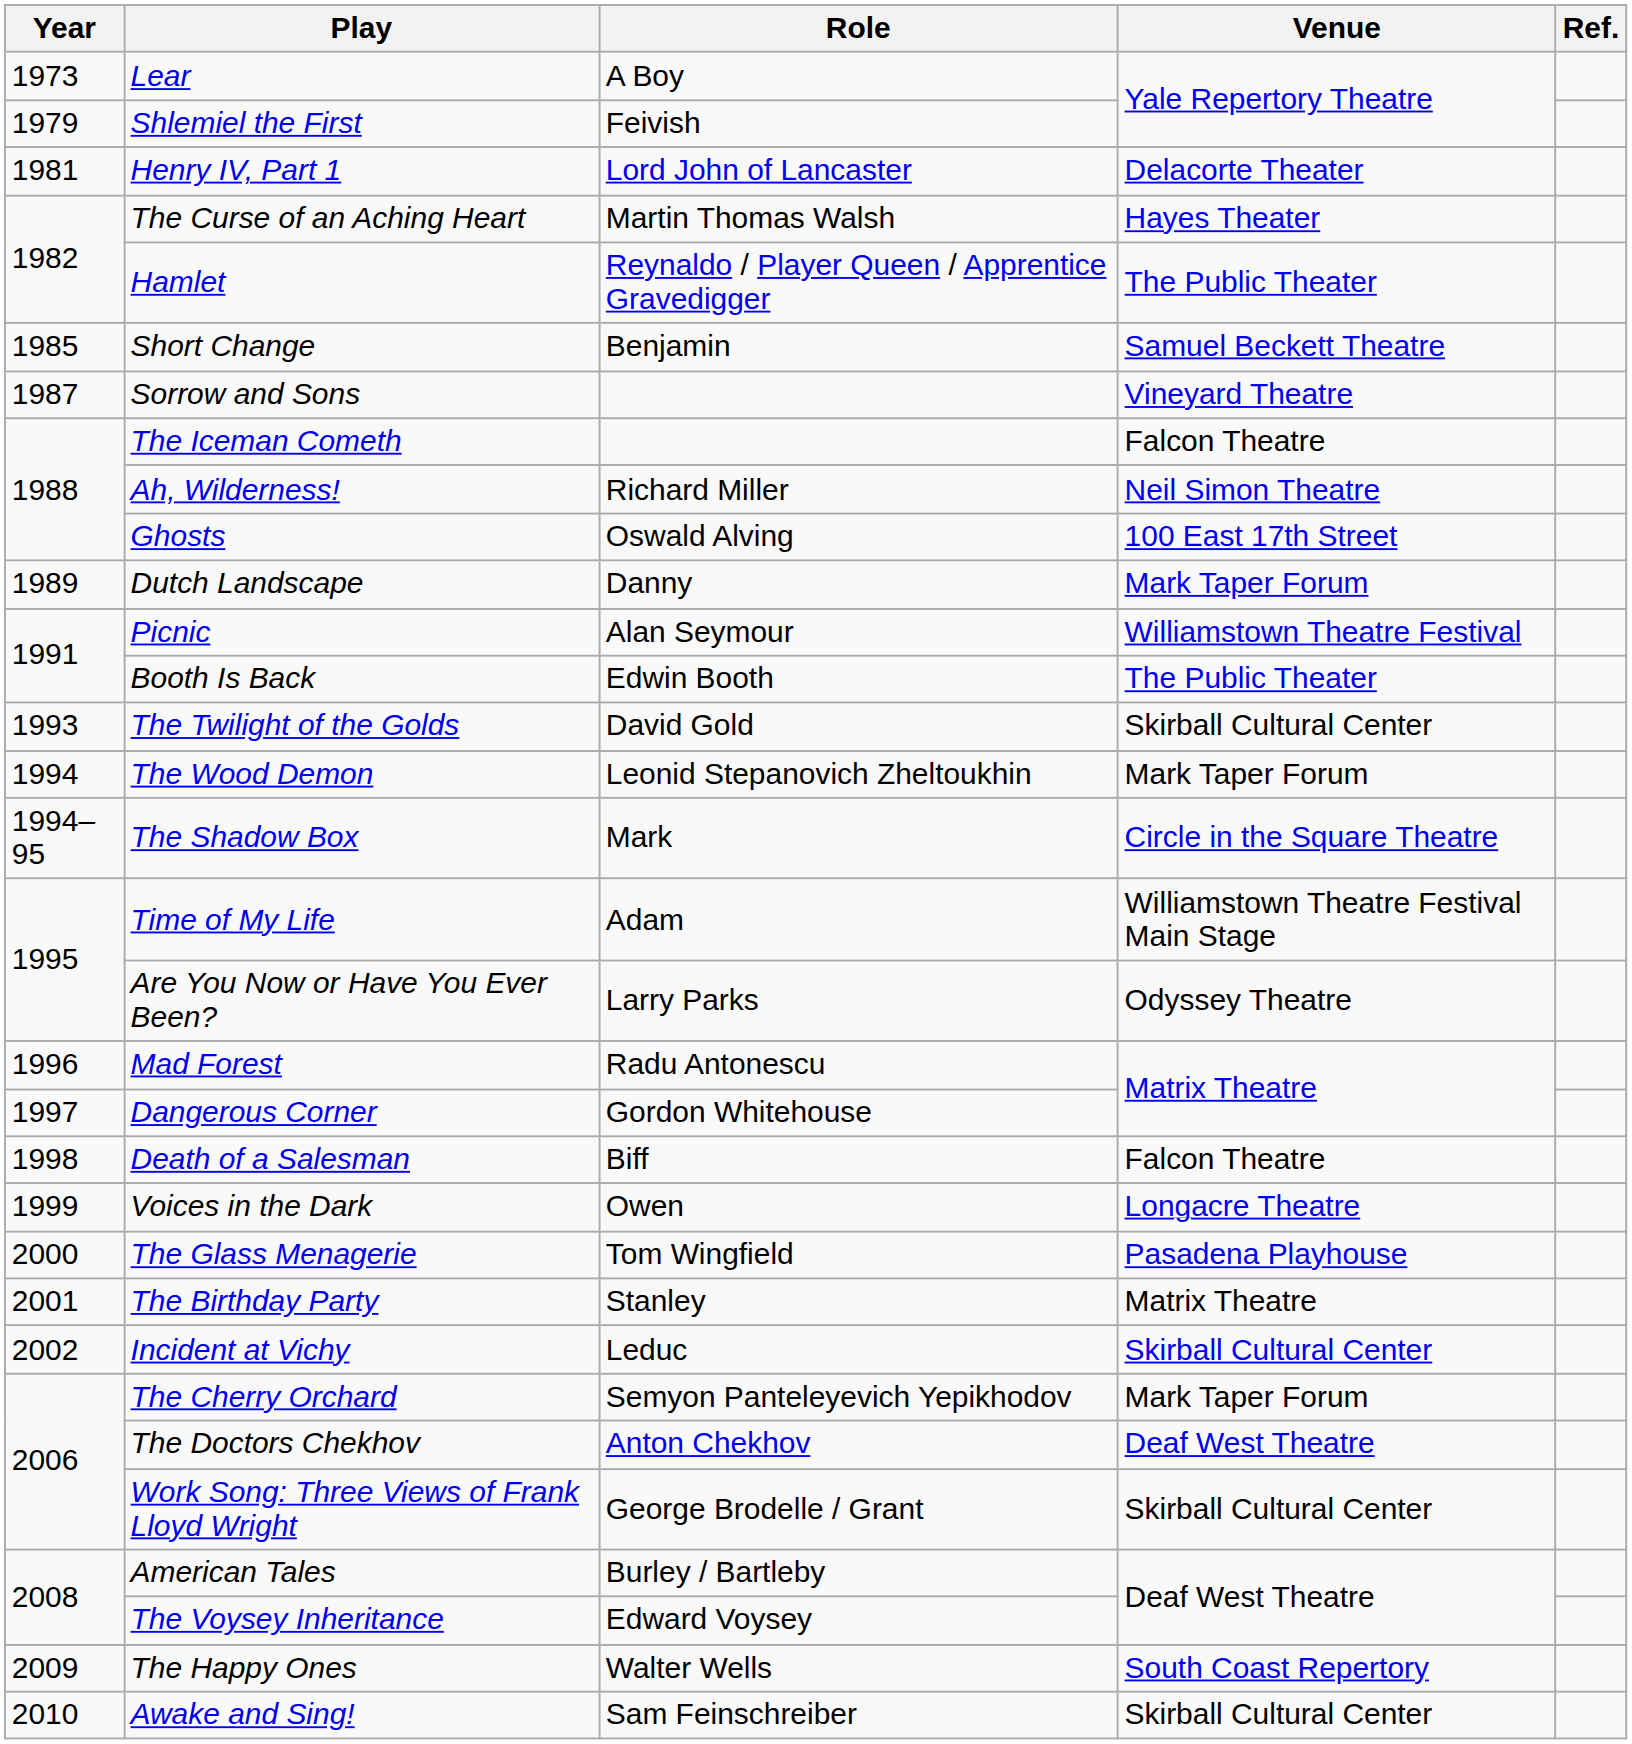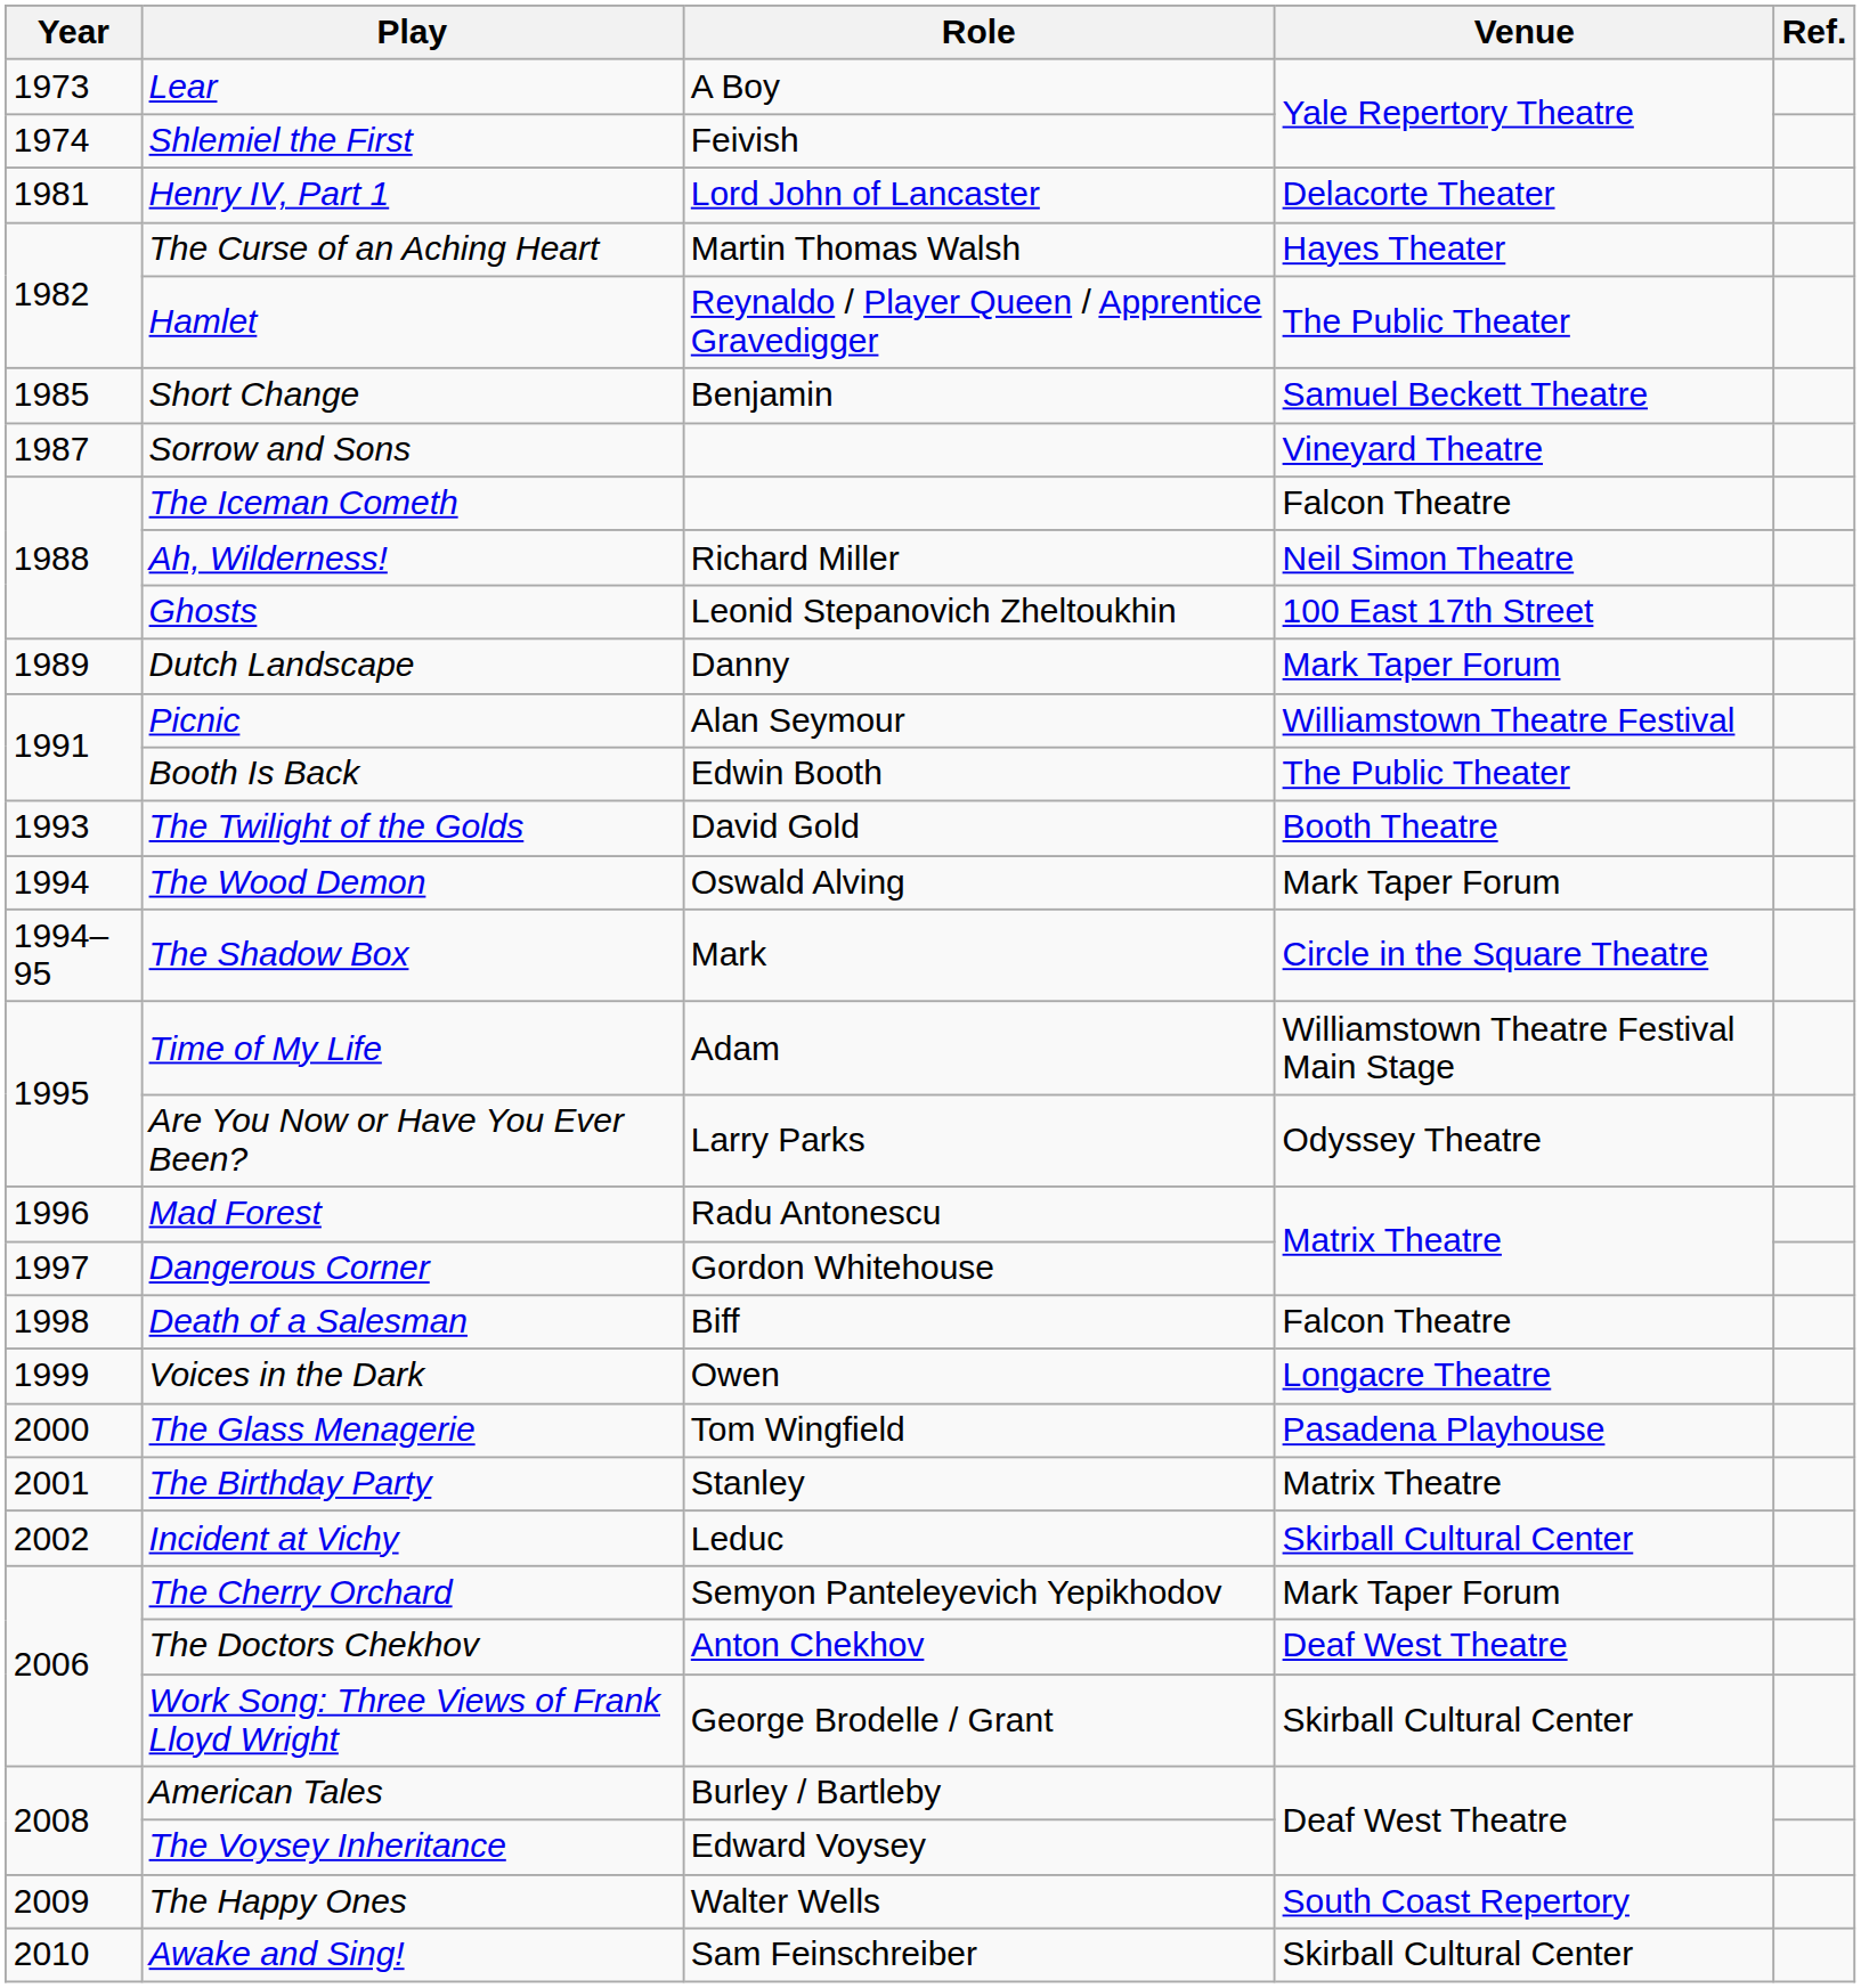Shlemiel the First | Year: 1979 -> 1974
Ghosts | Role: Oswald Alving -> Leonid Stepanovich Zheltoukhin
The Twilight of the Golds | Venue: Skirball Cultural Center -> Booth Theatre
The Wood Demon | Role: Leonid Stepanovich Zheltoukhin -> Oswald Alving
